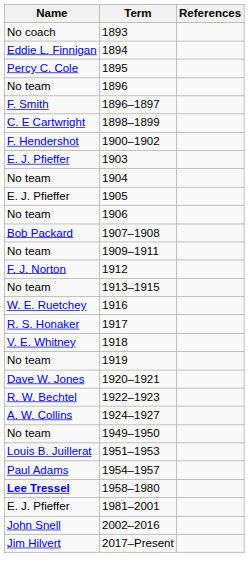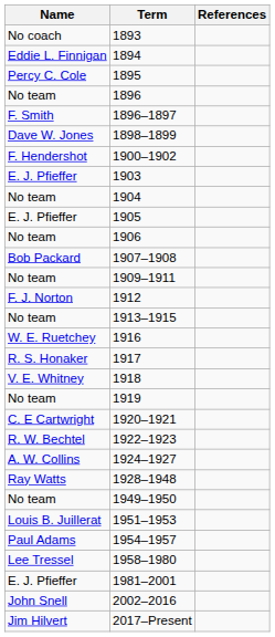1898–1899 | Name: C. E Cartwright -> Dave W. Jones
1920–1921 | Name: Dave W. Jones -> C. E Cartwright
+ row: Ray Watts | 1928–1948
1958–1980 | Name: bold -> normal
